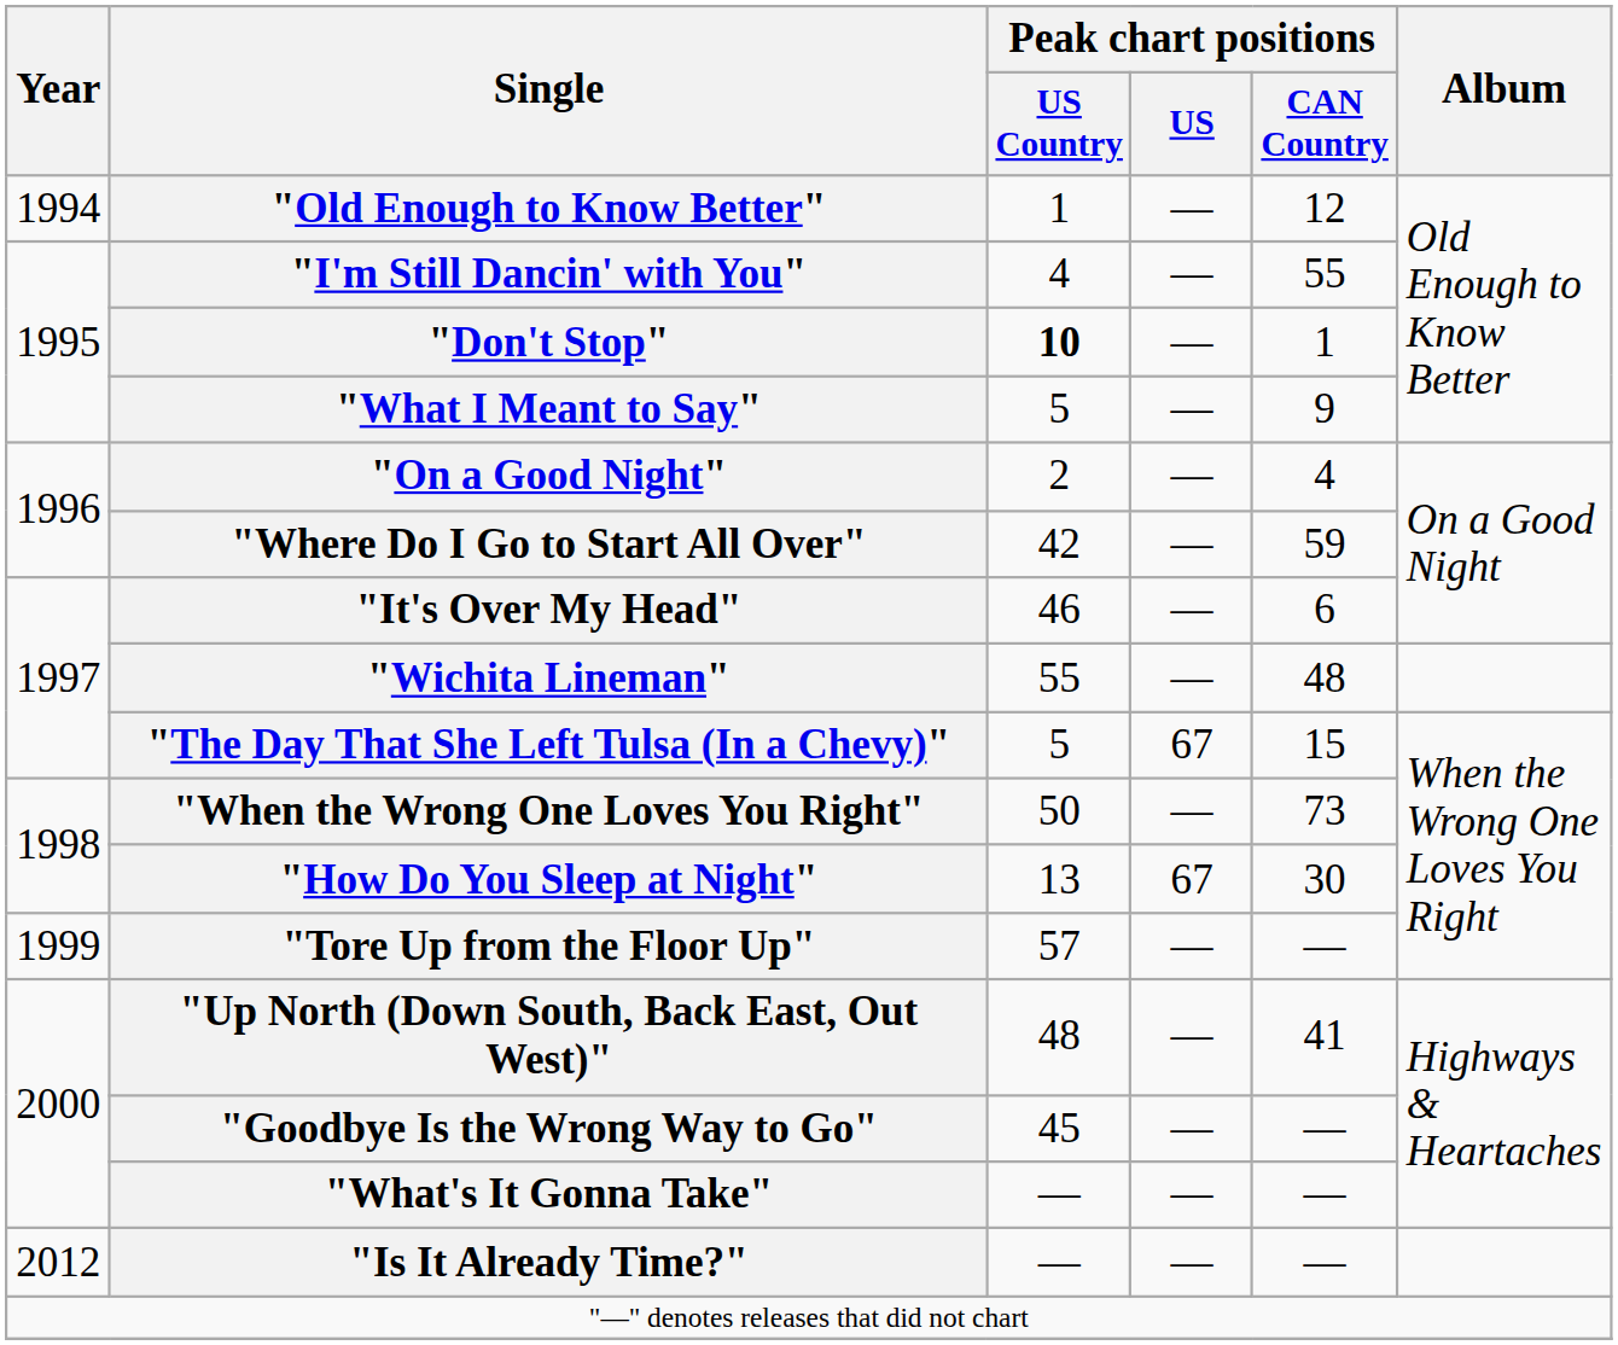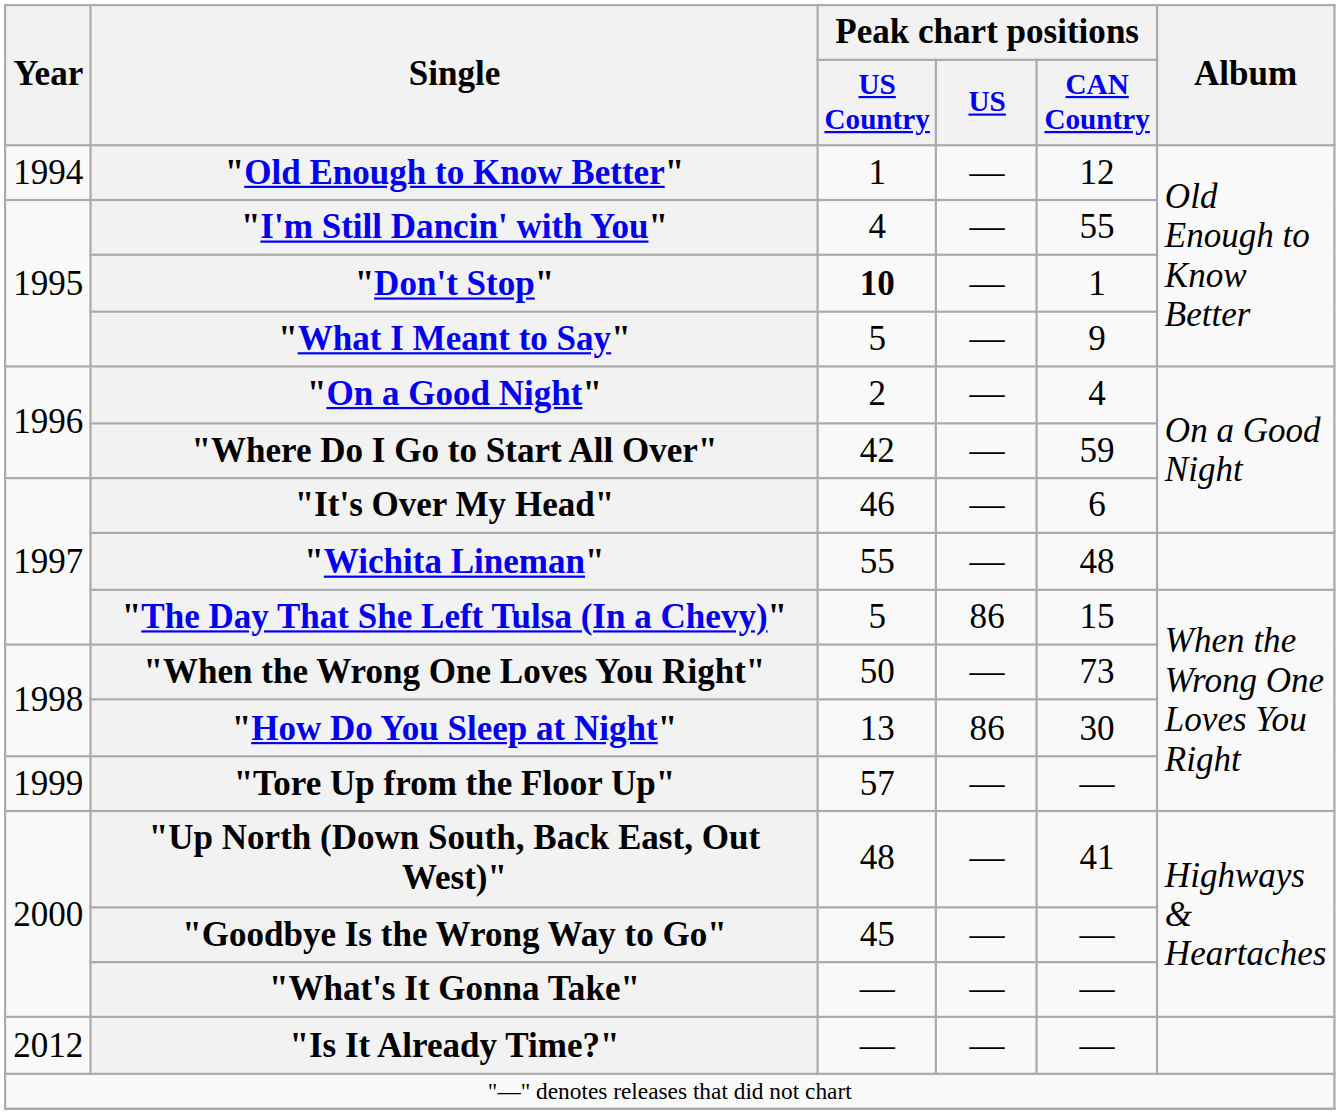"The Day That She Left Tulsa (In a Chevy)" | Peak chart positions / US: 67 -> 86
"How Do You Sleep at Night" | Peak chart positions / US: 67 -> 86
